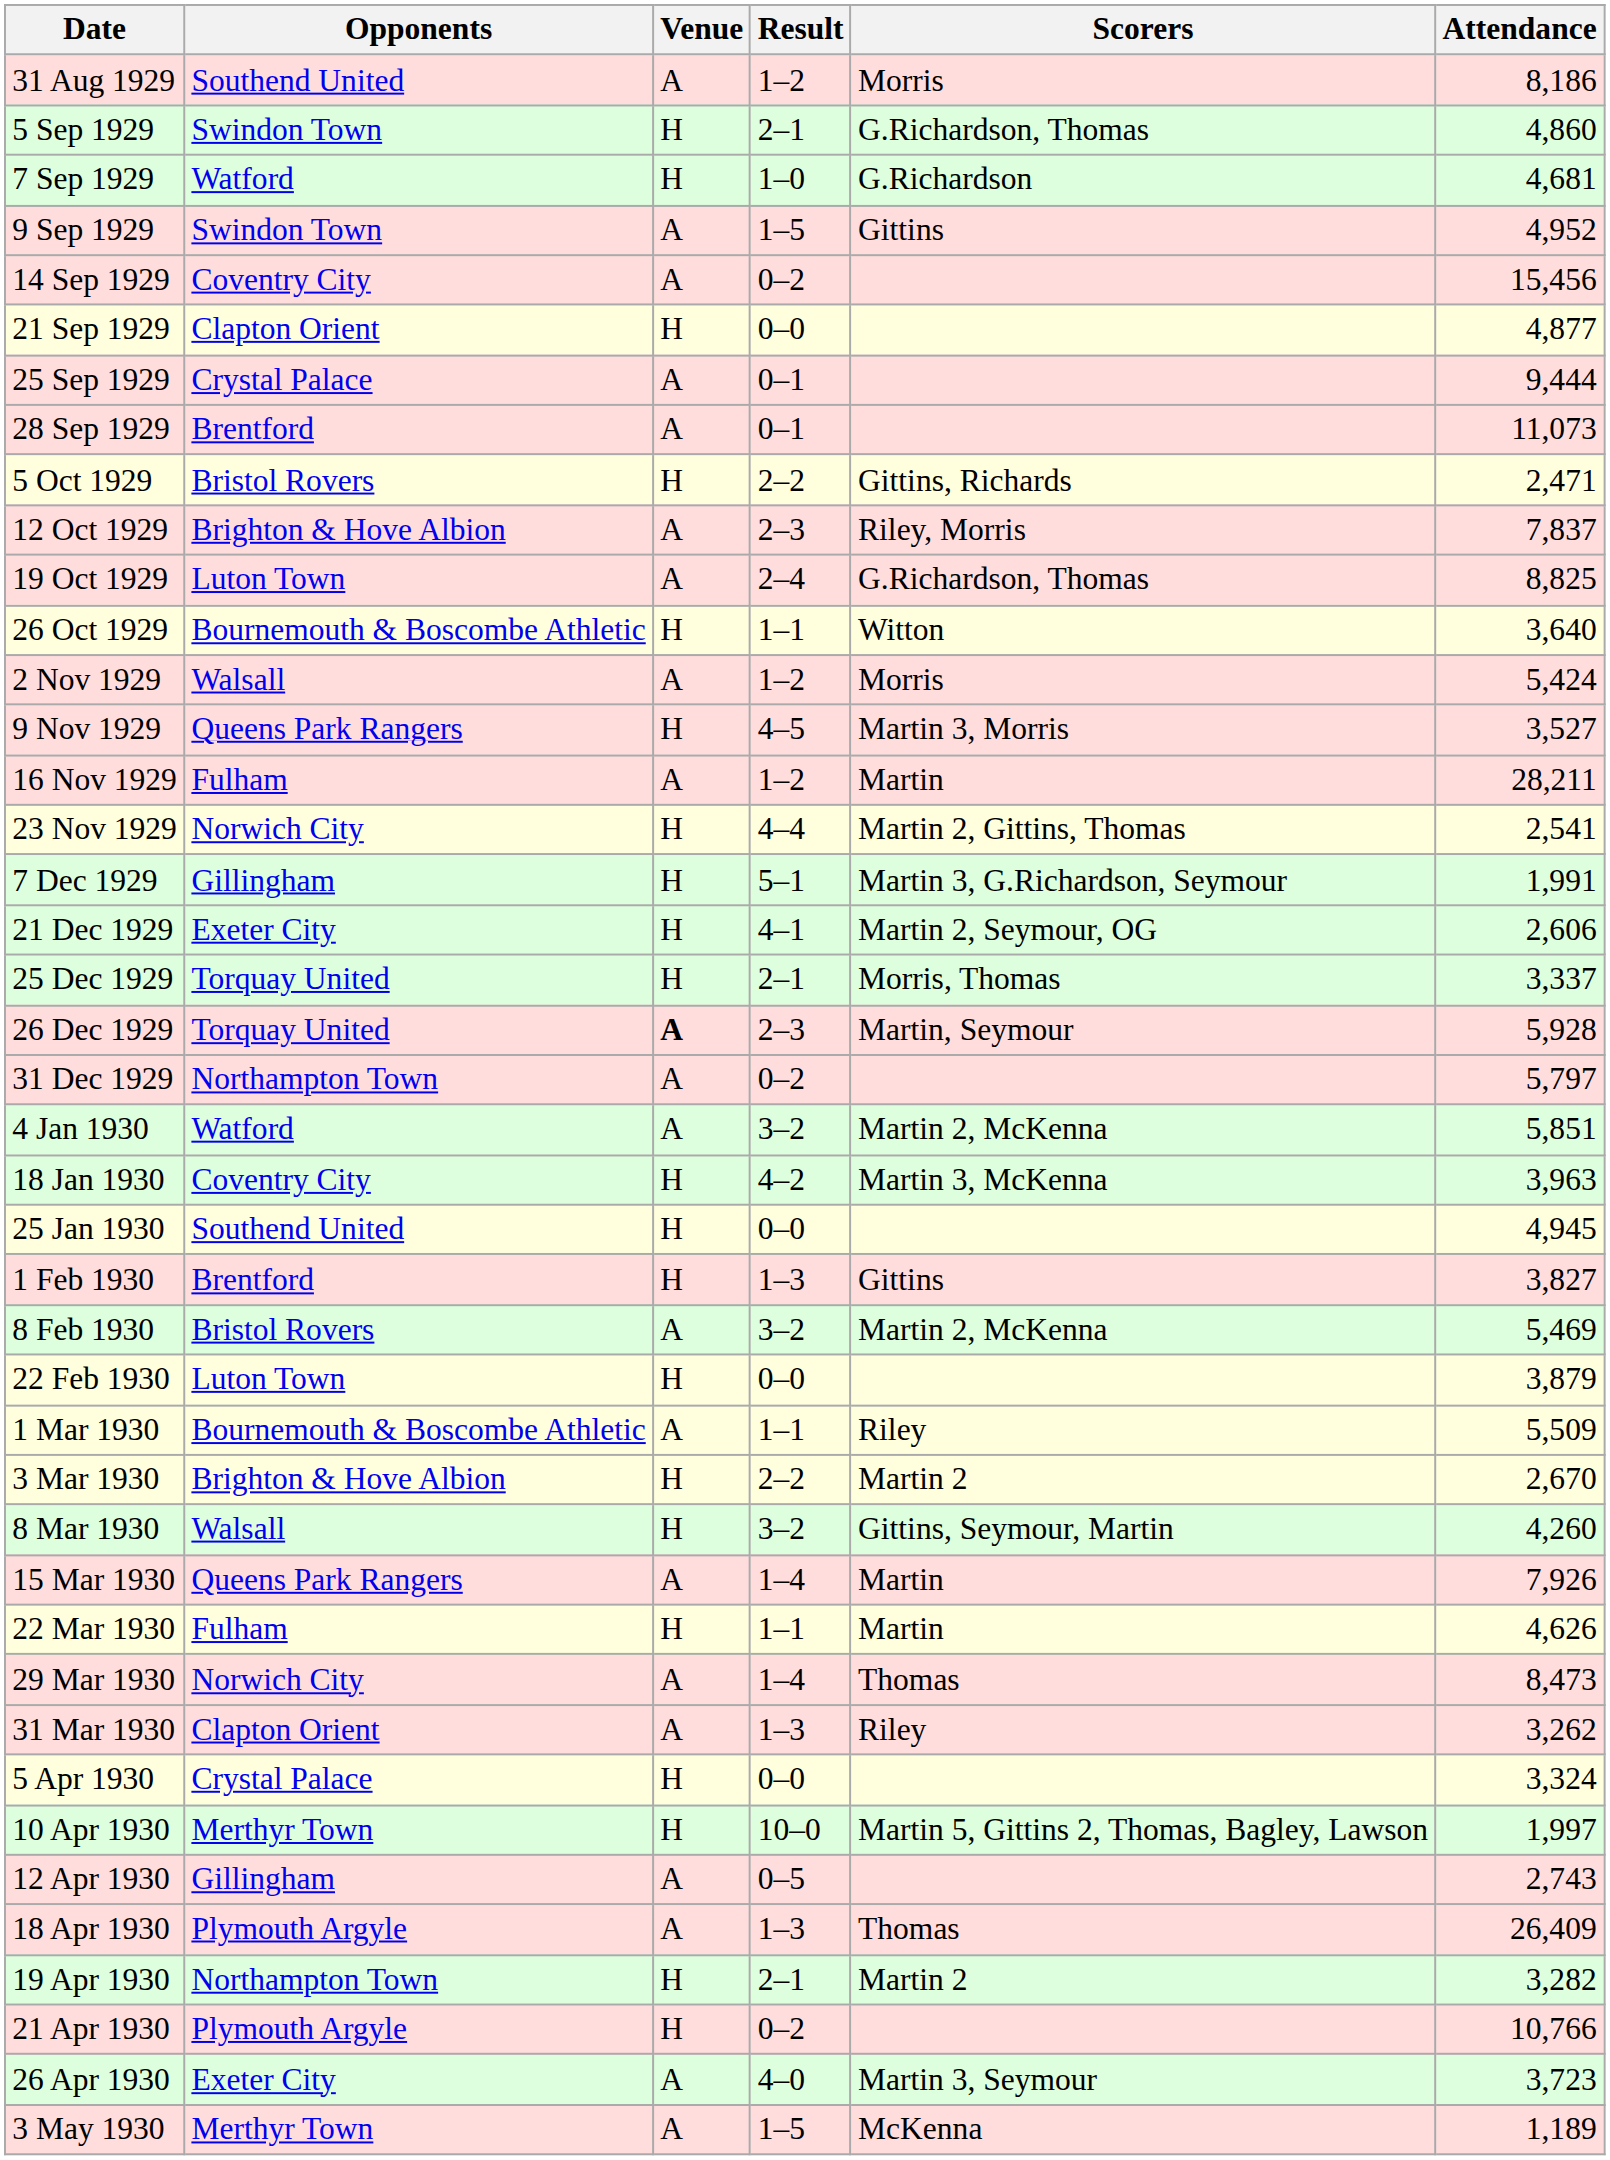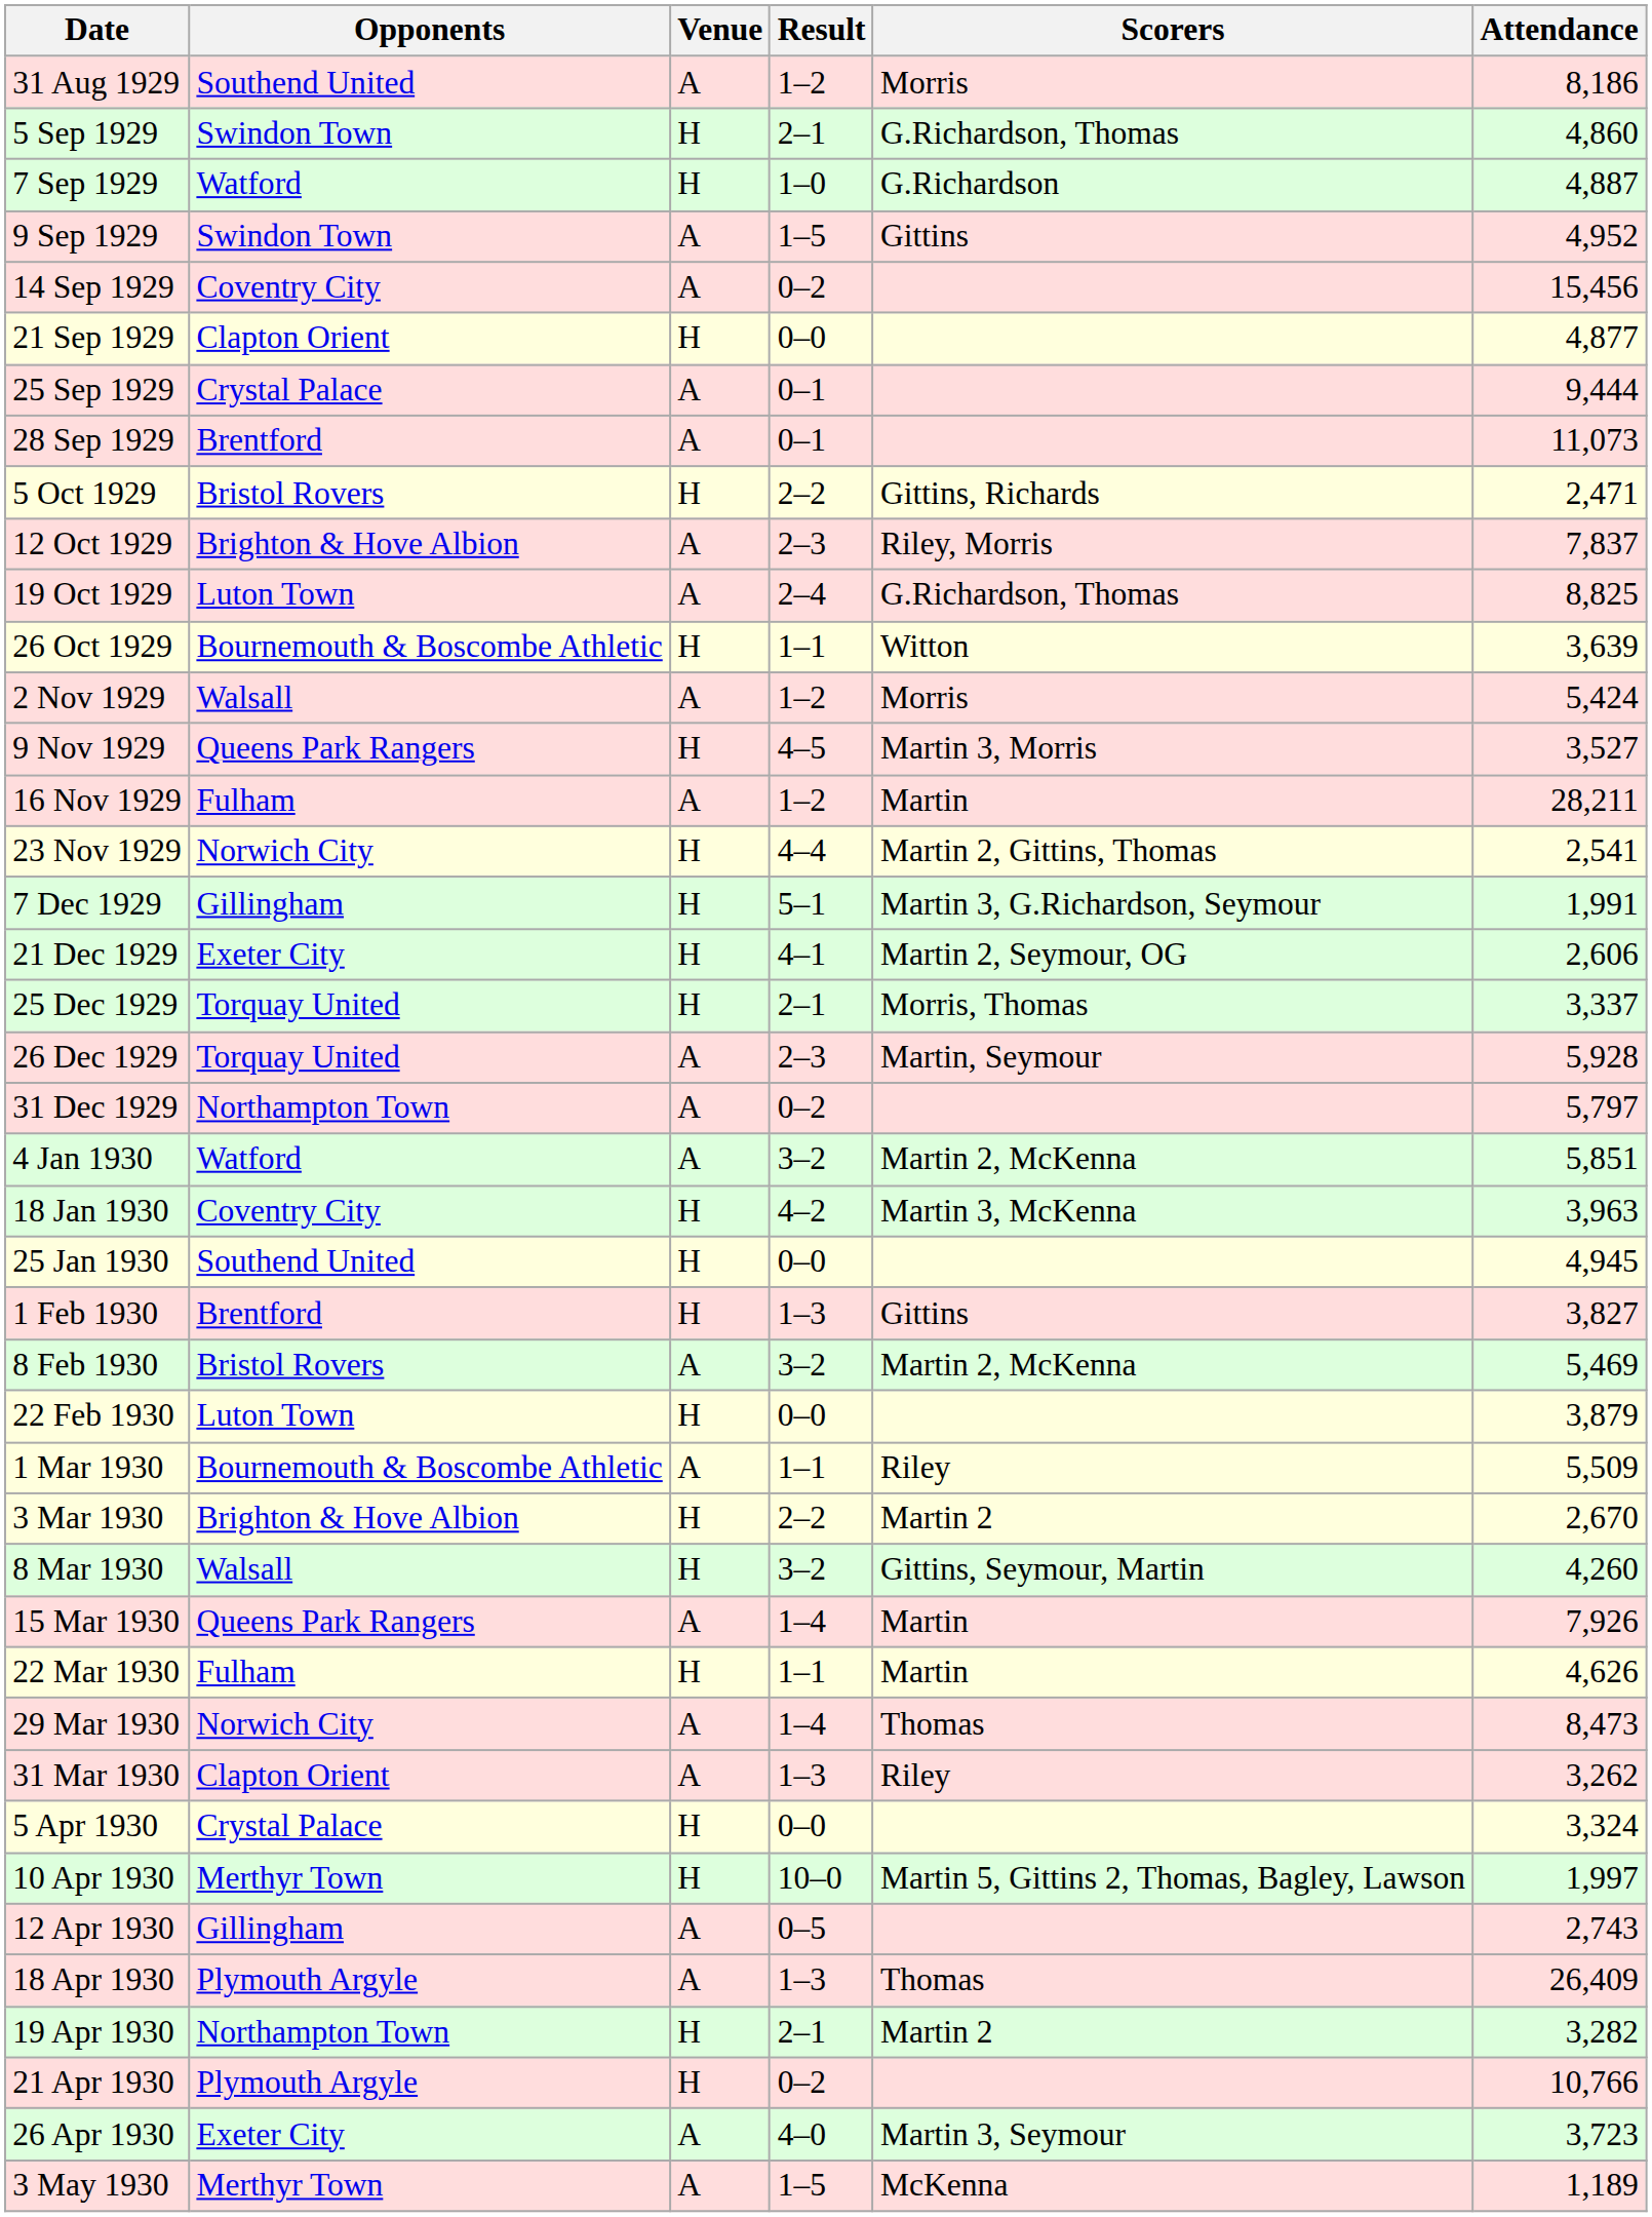7 Sep 1929 | Attendance: 4,681 -> 4,887
26 Oct 1929 | Attendance: 3,640 -> 3,639
26 Dec 1929 | Venue: bold -> normal
